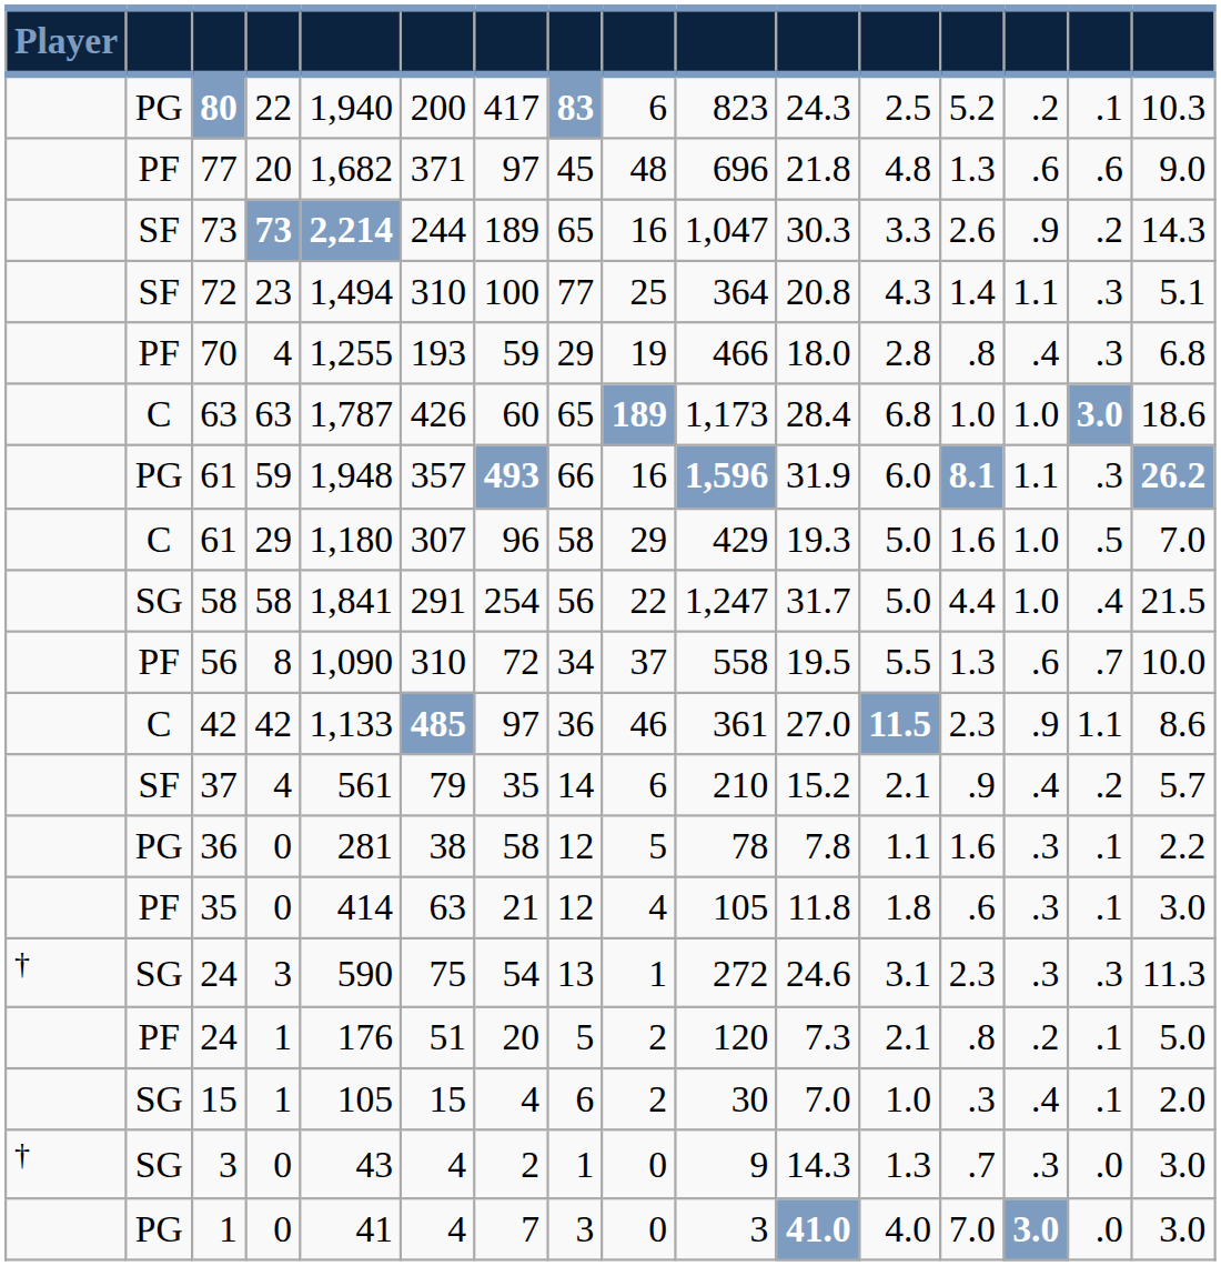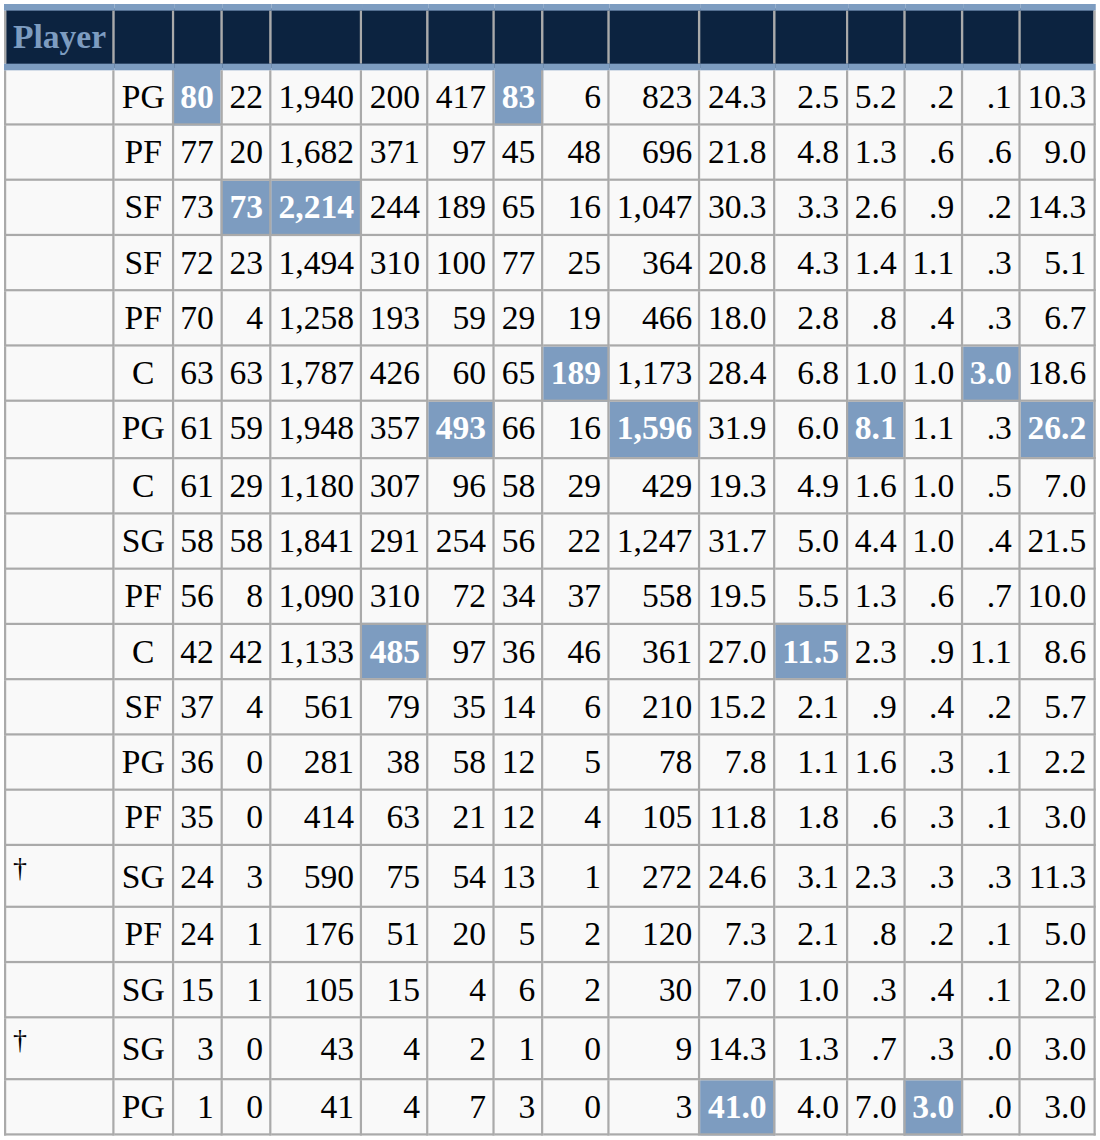70 | column 5: 1,255 -> 1,258
70 | column 16: 6.8 -> 6.7
61 / 29 | column 12: 5.0 -> 4.9
